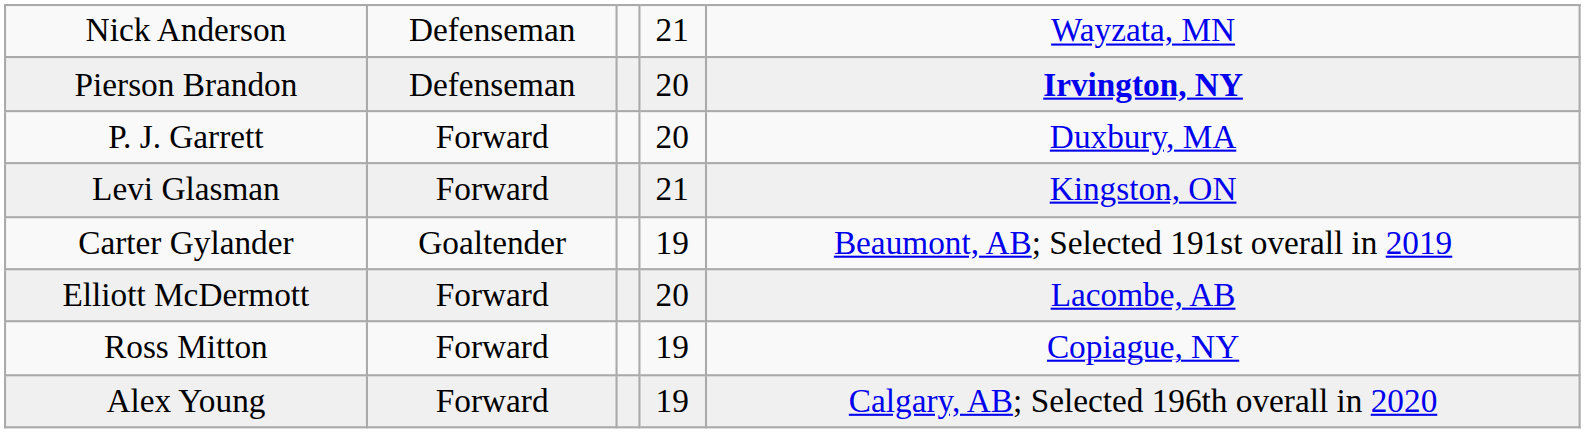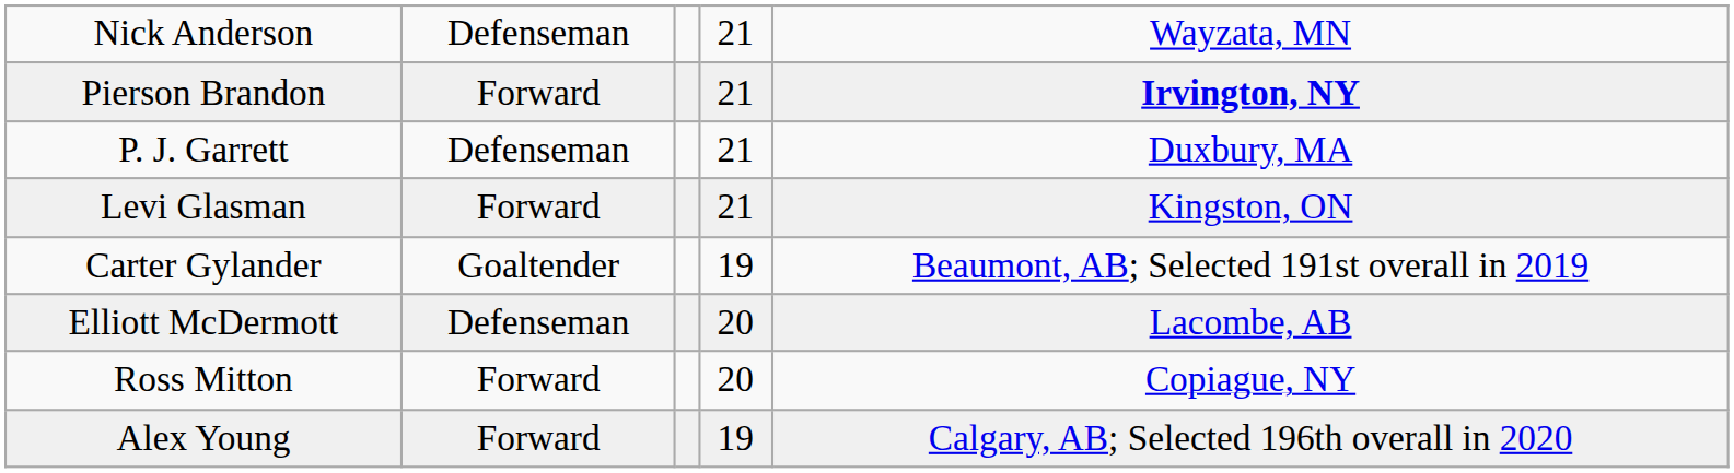Pierson Brandon | column 2: Defenseman -> Forward
Pierson Brandon | column 4: 20 -> 21
P. J. Garrett | column 2: Forward -> Defenseman
P. J. Garrett | column 4: 20 -> 21
Elliott McDermott | column 2: Forward -> Defenseman
Ross Mitton | column 4: 19 -> 20
